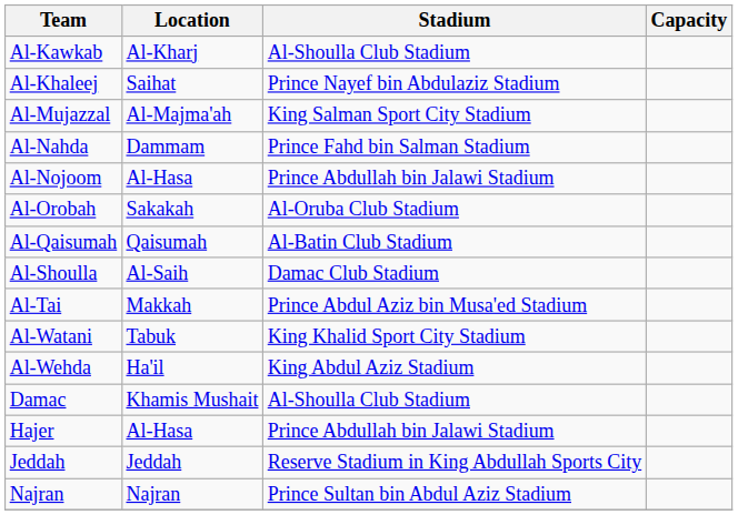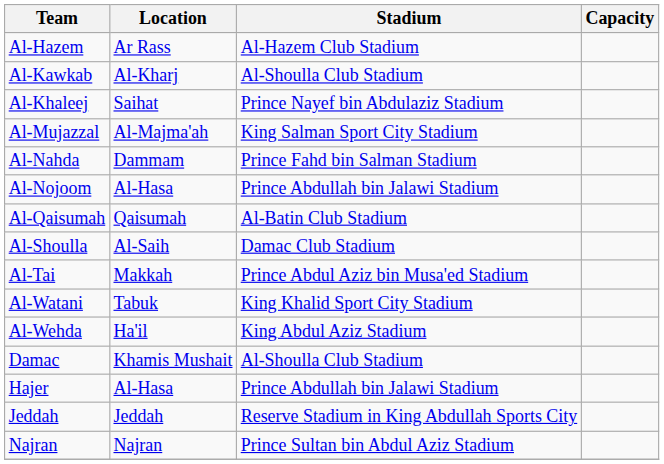+ row: Al-Hazem | Ar Rass | Al-Hazem Club Stadium
- row: Al-Orobah | Sakakah | Al-Oruba Club Stadium
